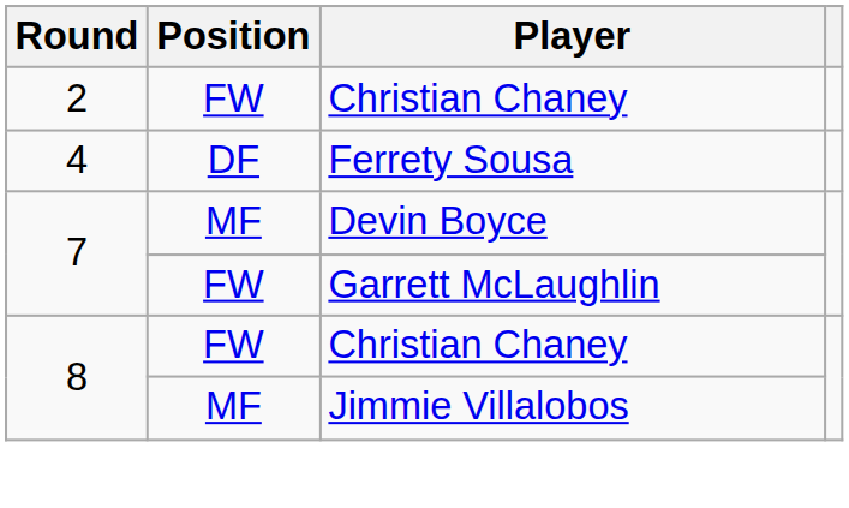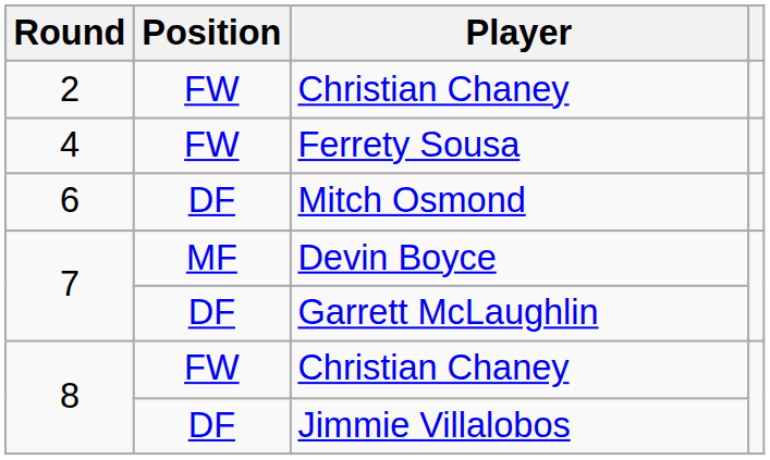Ferrety Sousa | Position: DF -> FW
+ row: 6 | DF | Mitch Osmond
Garrett McLaughlin | Position: FW -> DF
Jimmie Villalobos | Position: MF -> DF
